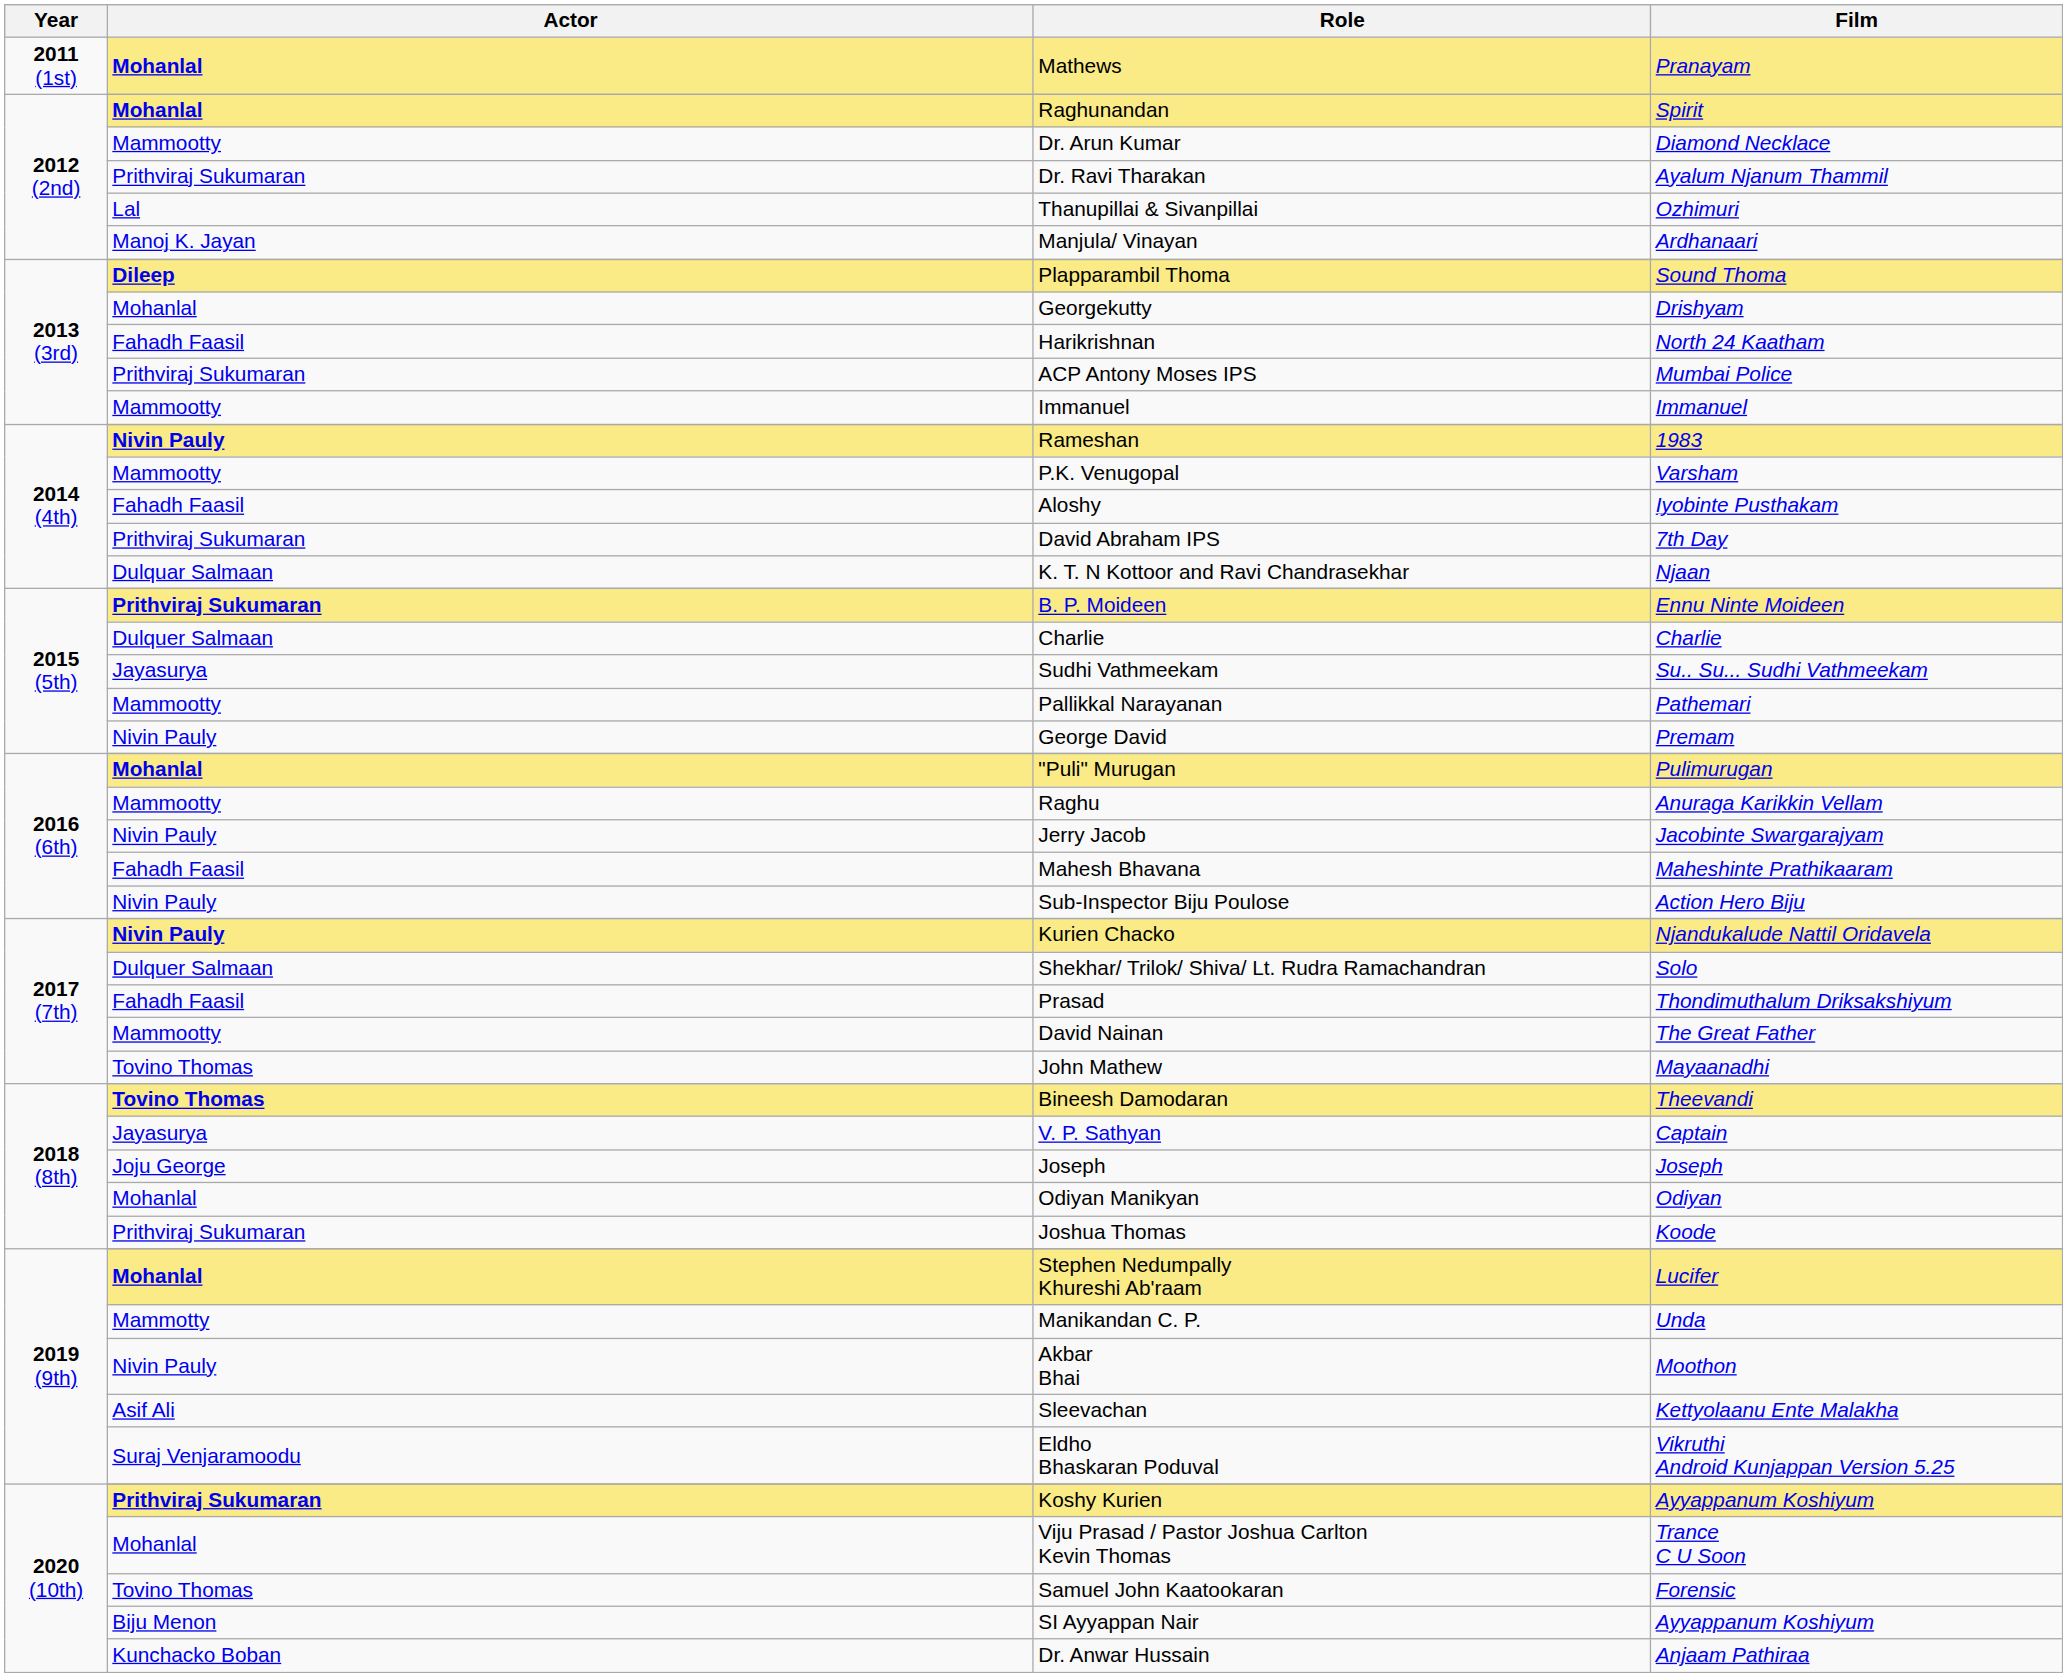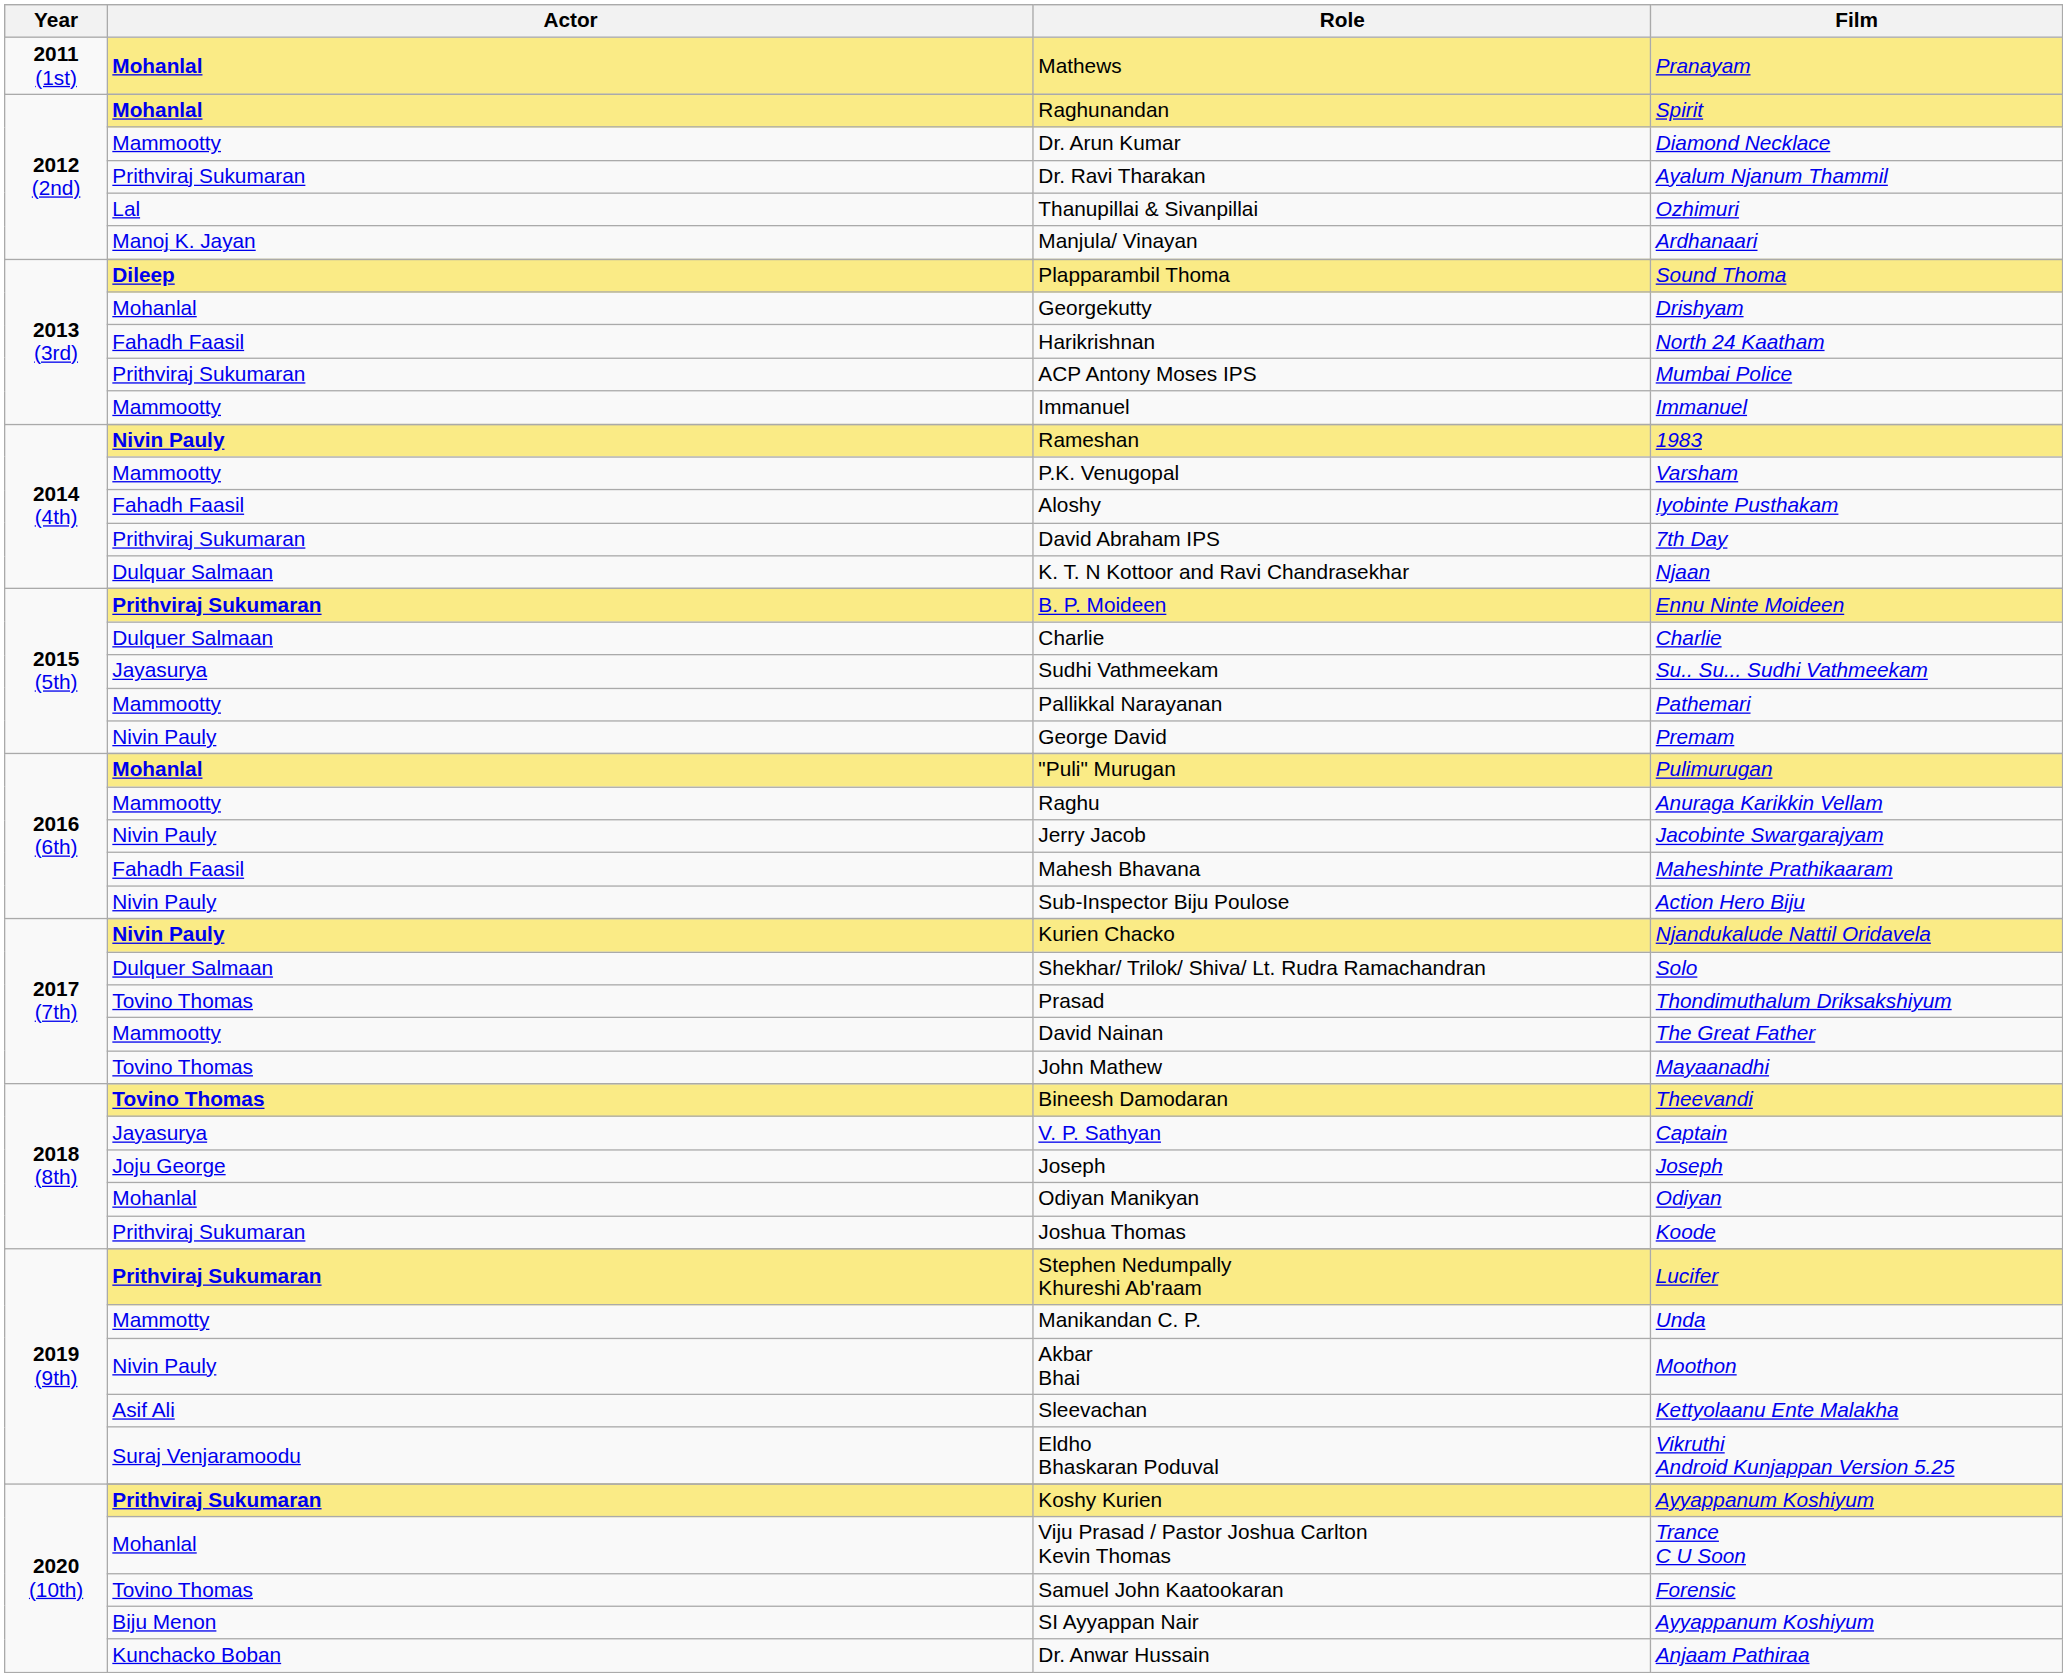Prasad | Actor: Fahadh Faasil -> Tovino Thomas
Stephen Nedumpally Khureshi Ab'raam | Actor: Mohanlal -> Prithviraj Sukumaran
